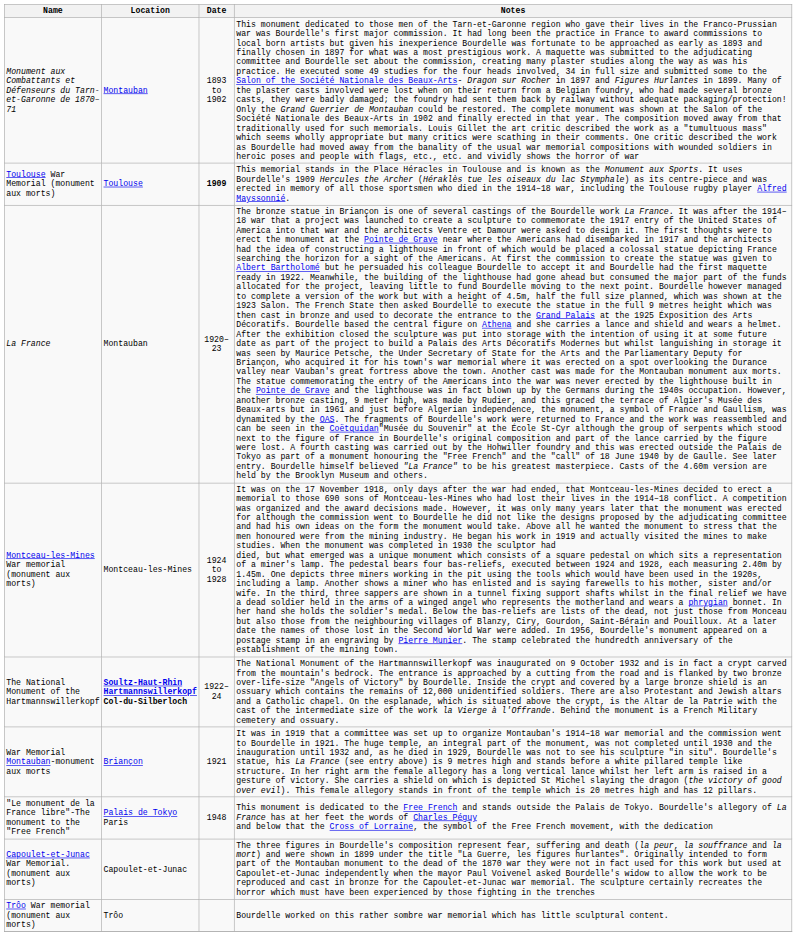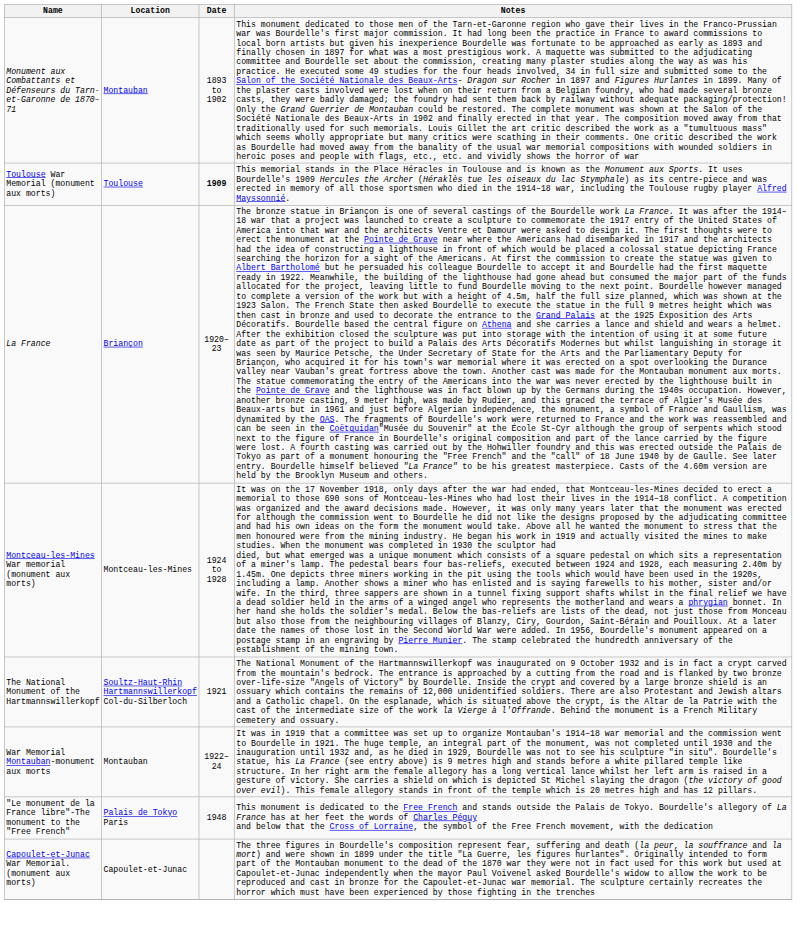La France | Location: Montauban -> Briançon
The National Monument of the Hartmannswillerkopf | Location: bold -> normal
The National Monument of the Hartmannswillerkopf | Date: 1922–24 -> 1921
War Memorial Montauban-monument aux morts | Location: Briançon -> Montauban
War Memorial Montauban-monument aux morts | Date: 1921 -> 1922–24
- row: Trôo War memorial (monument aux morts) | Trôo | Bourdelle worked on this rather sombre war memorial which has little sculptural content.
